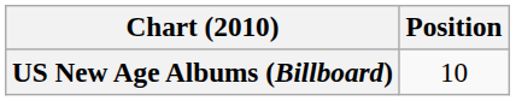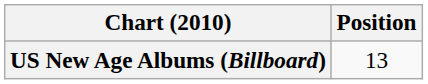US New Age Albums (Billboard) | Position: 10 -> 13
